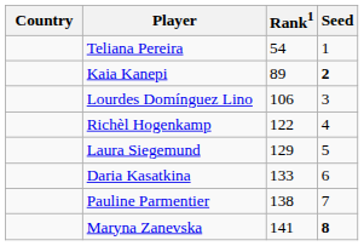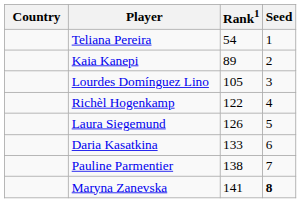Kaia Kanepi | Seed: bold -> normal
Lourdes Domínguez Lino | Rank1: 106 -> 105
Laura Siegemund | Rank1: 129 -> 126
